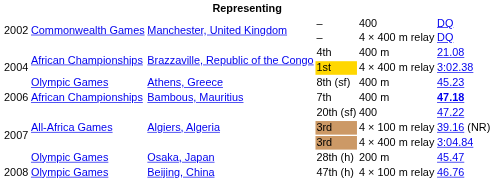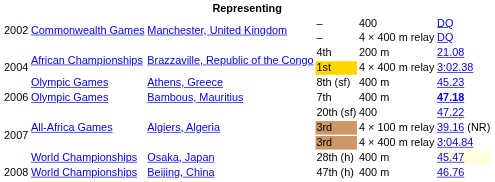4th | column 5: 400 m -> 200 m
7th | column 2: African Championships -> Olympic Games
28th (h) | column 2: Olympic Games -> World Championships
28th (h) | column 5: 200 m -> 400 m
28th (h) | column 6: no background -> lightyellow background
47th (h) | column 2: Olympic Games -> World Championships
47th (h) | column 5: 4 × 100 m relay -> 400 m
